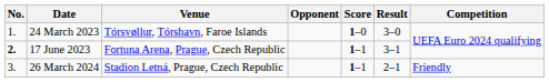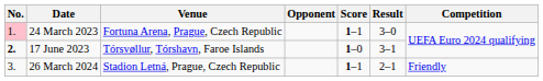24 March 2023 | No.: no background -> pink background
24 March 2023 | Venue: Tórsvøllur, Tórshavn, Faroe Islands -> Fortuna Arena, Prague, Czech Republic
24 March 2023 | Score: 1–0 -> 1–1
17 June 2023 | Venue: Fortuna Arena, Prague, Czech Republic -> Tórsvøllur, Tórshavn, Faroe Islands
17 June 2023 | Score: 1–1 -> 1–0
